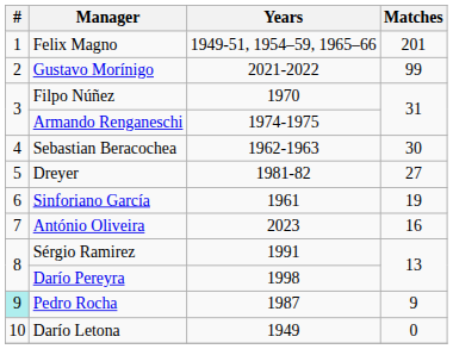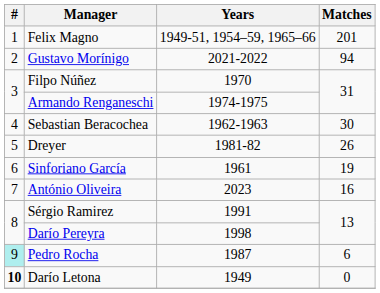Gustavo Morínigo | Matches: 99 -> 94
Dreyer | Matches: 27 -> 26
Pedro Rocha | Matches: 9 -> 6
Darío Letona | #: normal -> bold
